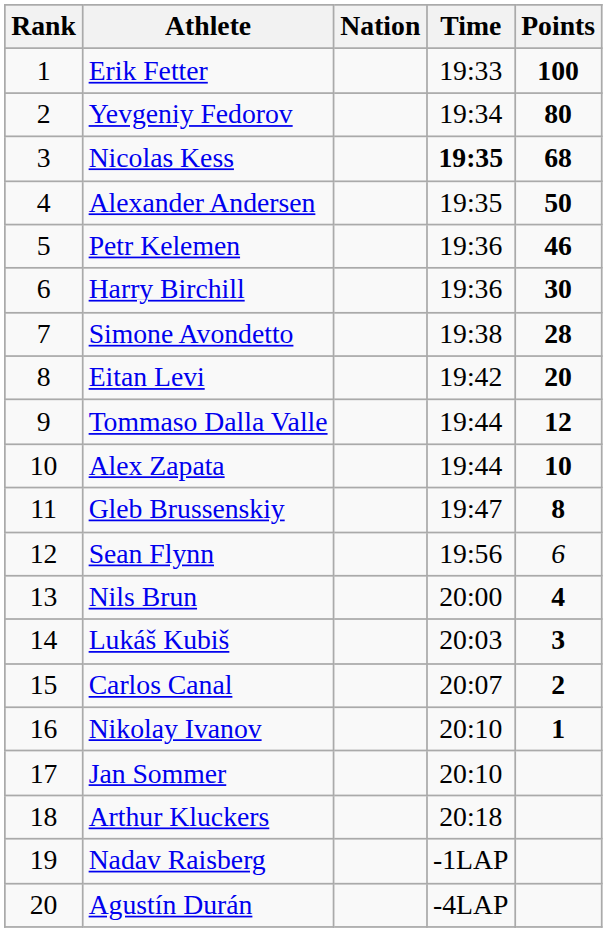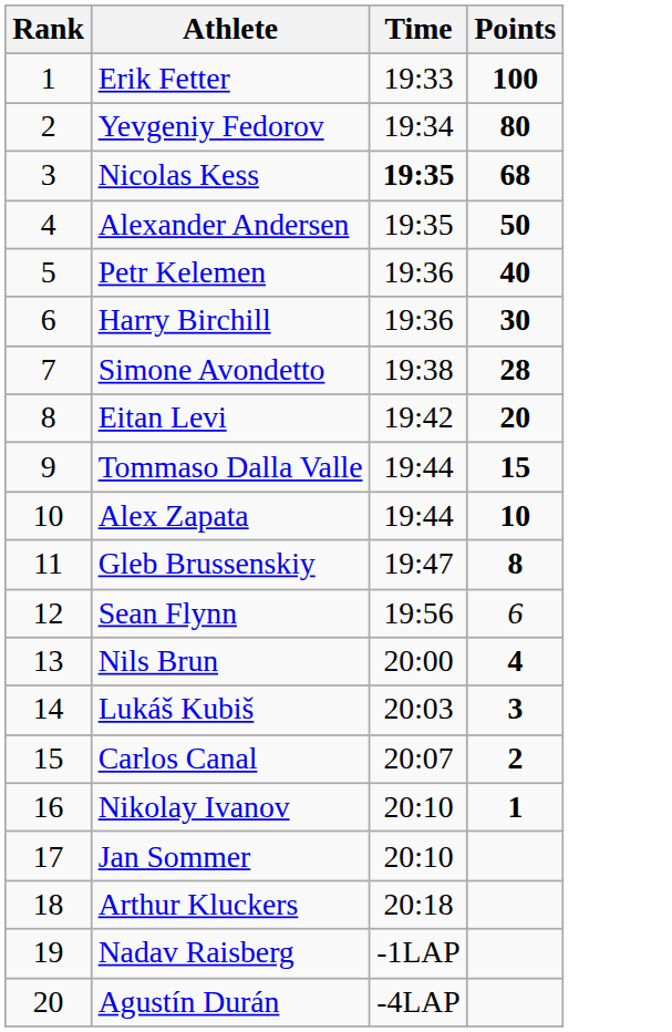- column: Nation
Petr Kelemen | Points: 46 -> 40
Tommaso Dalla Valle | Points: 12 -> 15
